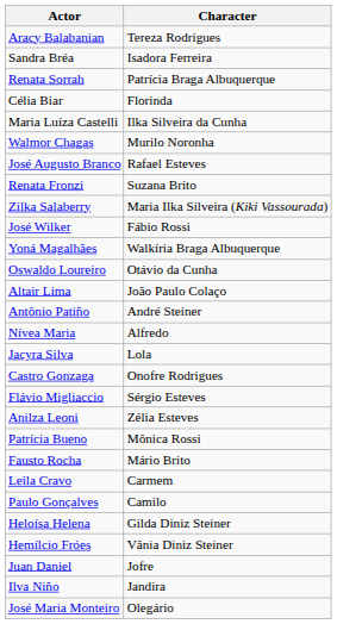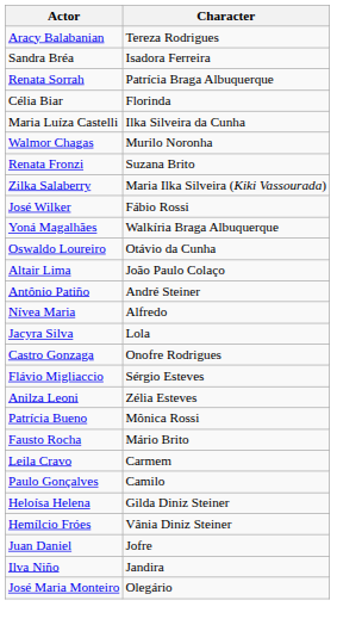- row: José Augusto Branco | Rafael Esteves
